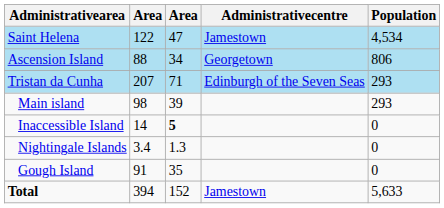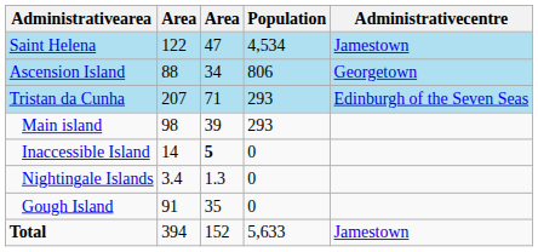columns swapped: Population <-> Administrativecentre
